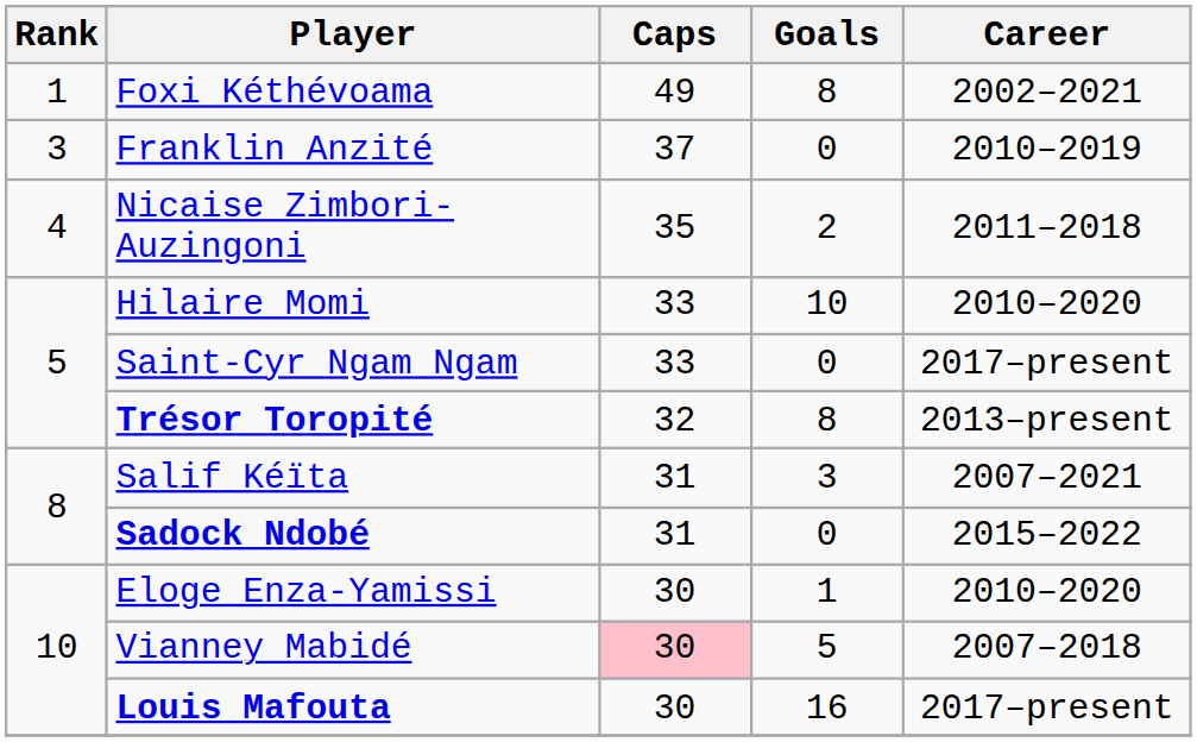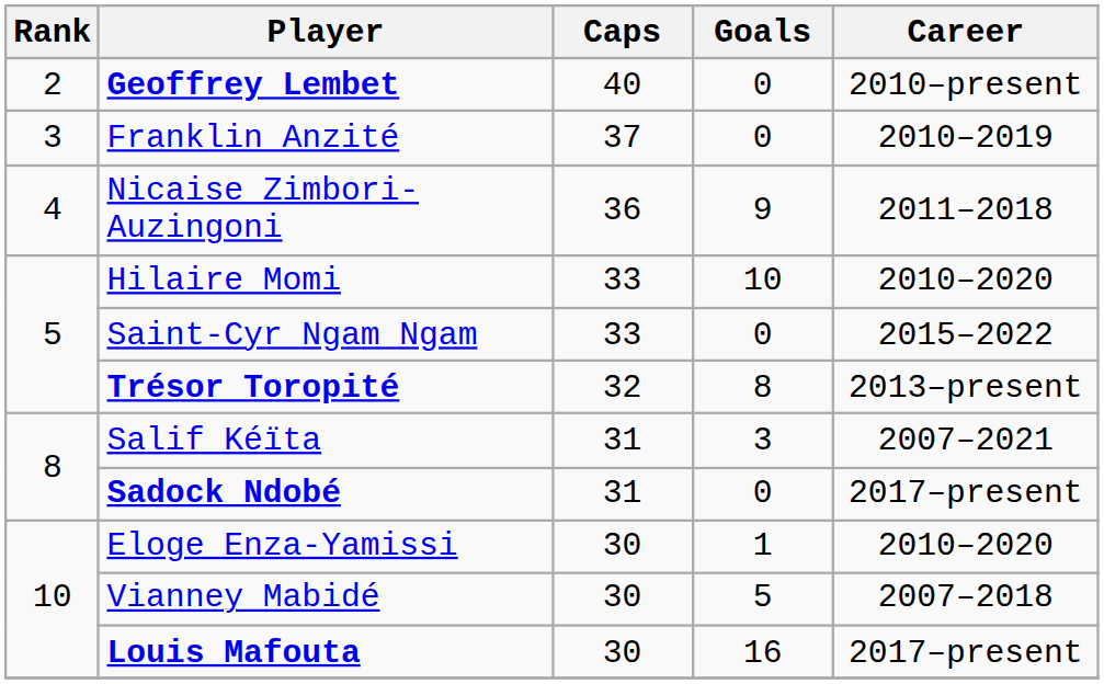- row: 1 | Foxi Kéthévoama | 49 | 8 | 2002–2021
+ row: 2 | Geoffrey Lembet | 40 | 0 | 2010–present
Nicaise Zimbori-Auzingoni | Caps: 35 -> 36
Nicaise Zimbori-Auzingoni | Goals: 2 -> 9
Saint-Cyr Ngam Ngam | Career: 2017–present -> 2015–2022
Sadock Ndobé | Career: 2015–2022 -> 2017–present
Vianney Mabidé | Caps: pink background -> no background
